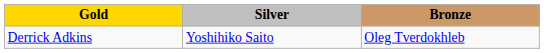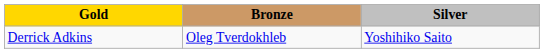columns swapped: Silver <-> Bronze
